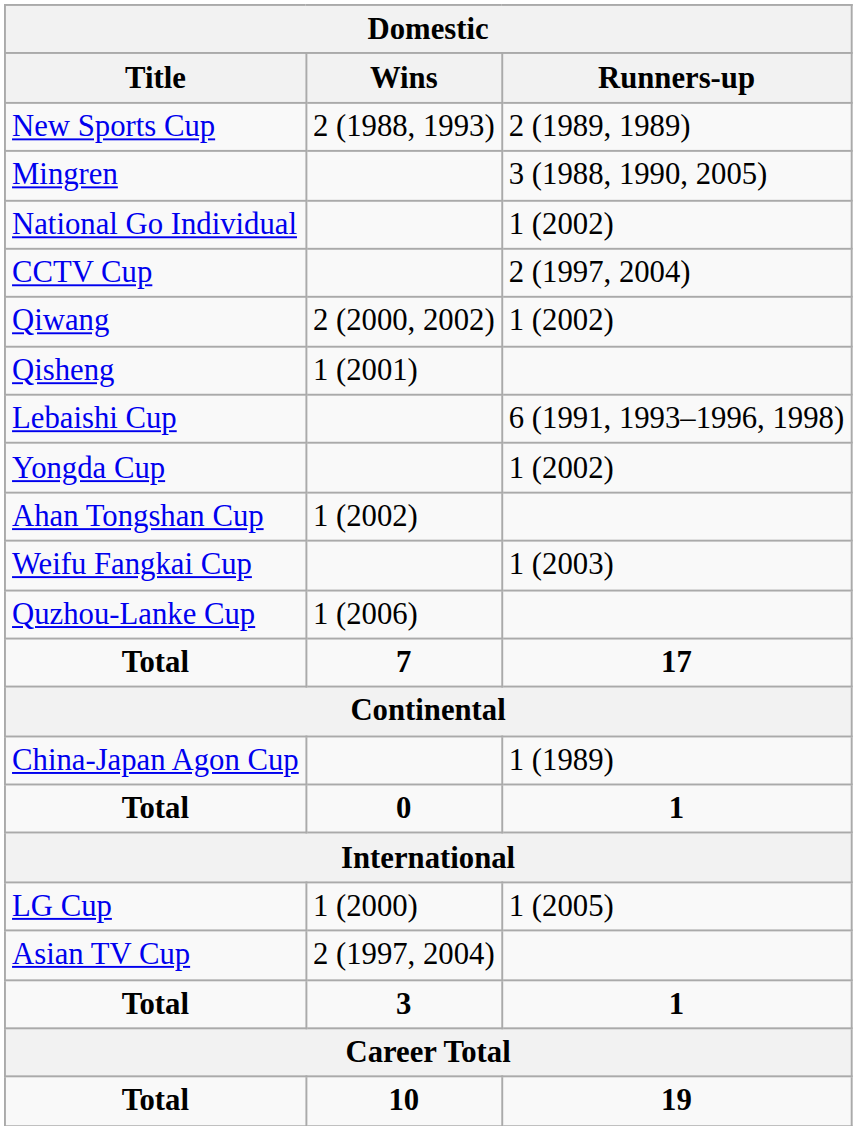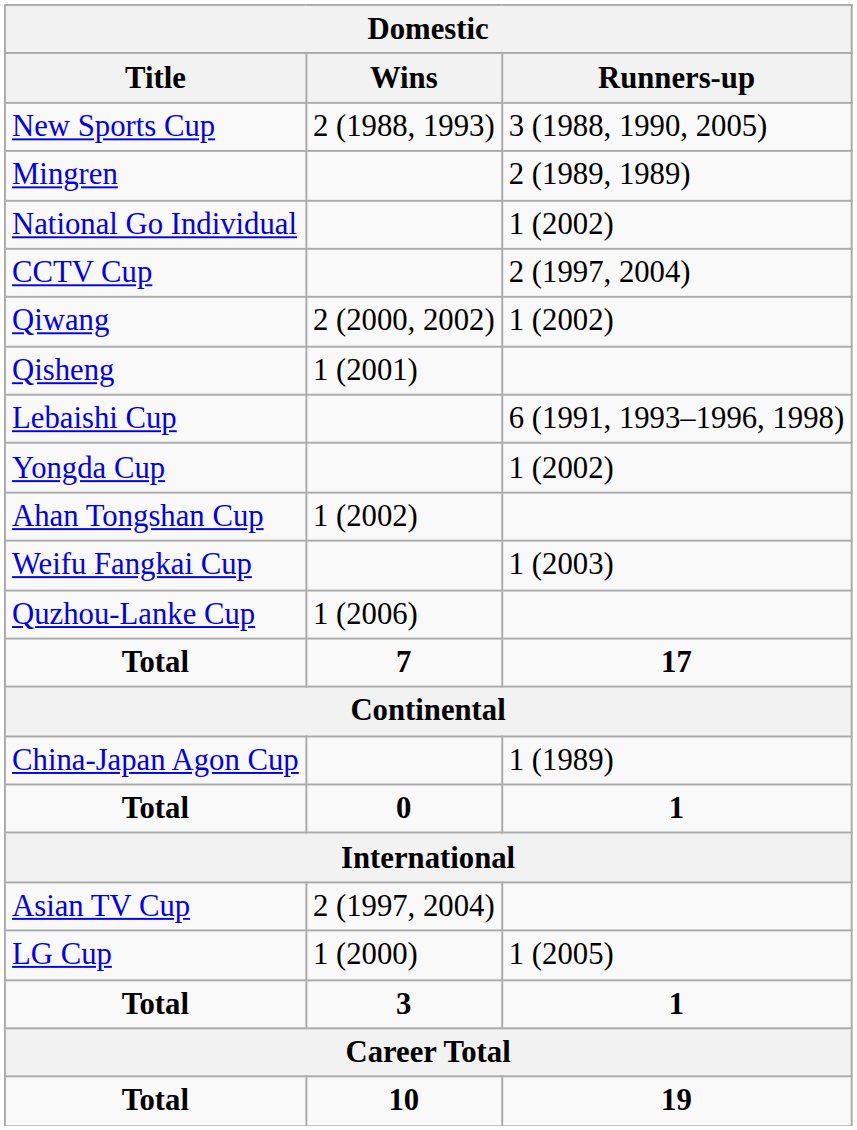New Sports Cup | Runners-up: 2 (1989, 1989) -> 3 (1988, 1990, 2005)
Mingren | Runners-up: 3 (1988, 1990, 2005) -> 2 (1989, 1989)
rows swapped: Asian TV Cup <-> LG Cup
